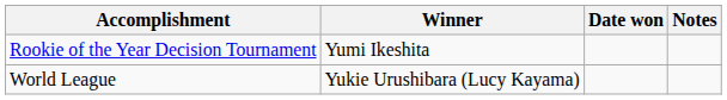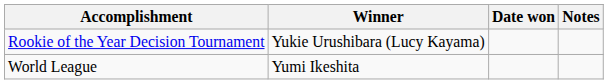Rookie of the Year Decision Tournament | Winner: Yumi Ikeshita -> Yukie Urushibara (Lucy Kayama)
World League | Winner: Yukie Urushibara (Lucy Kayama) -> Yumi Ikeshita
